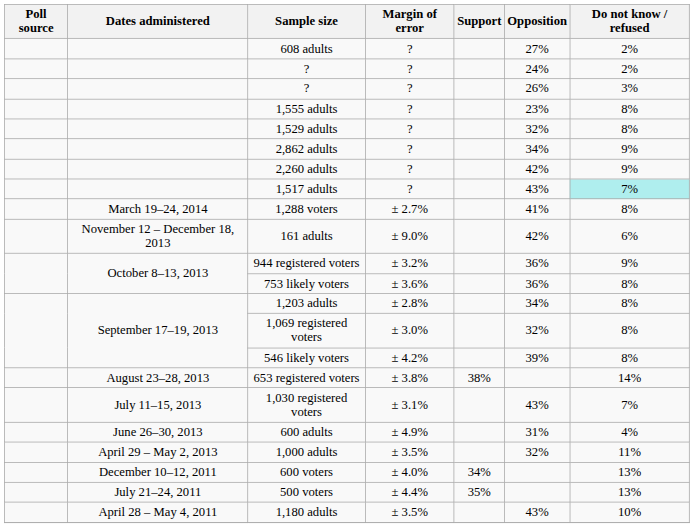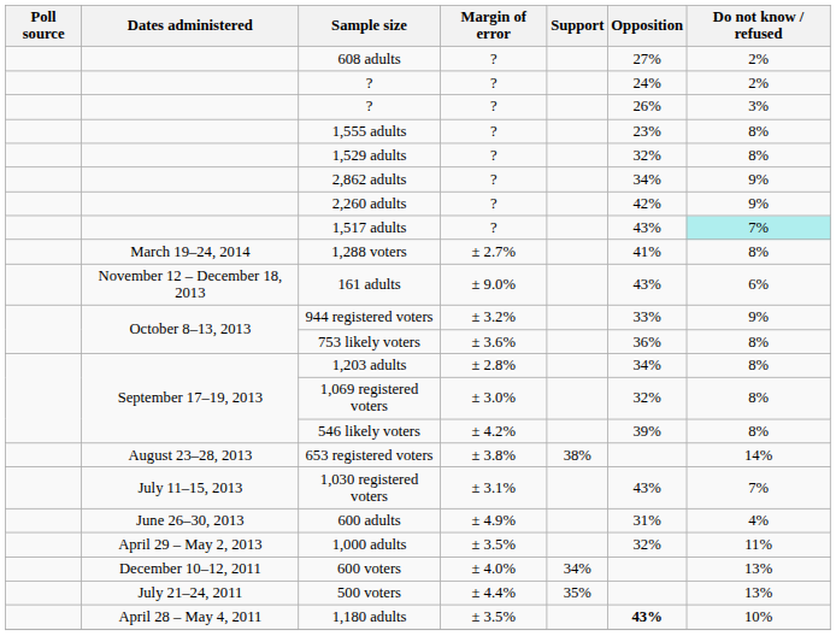161 adults | Opposition: 42% -> 43%
944 registered voters | Opposition: 36% -> 33%
1,180 adults | Opposition: normal -> bold
